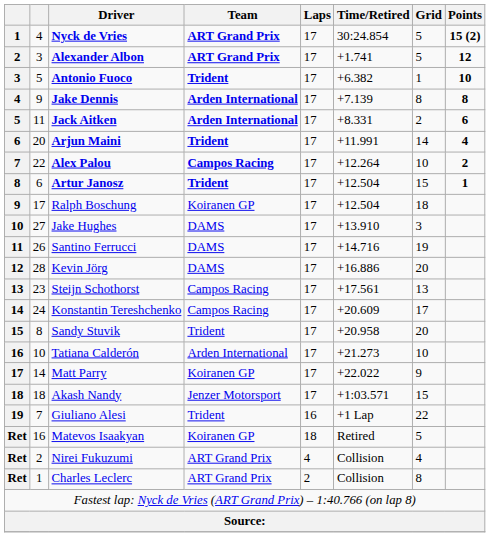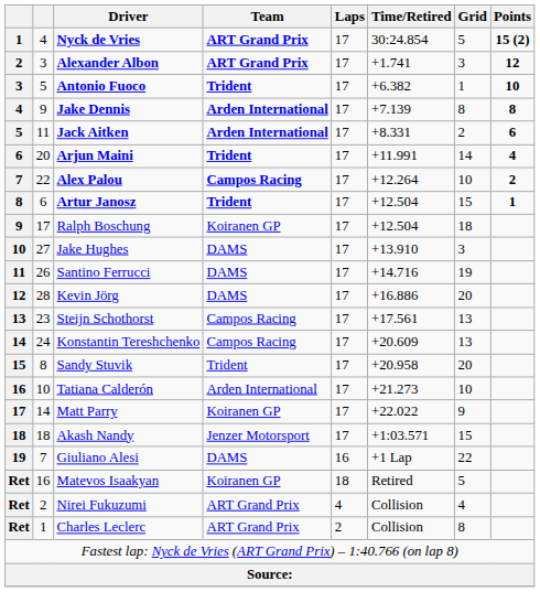Alexander Albon | Grid: 5 -> 3
Konstantin Tereshchenko | Grid: 17 -> 13
Giuliano Alesi | Team: Trident -> DAMS
